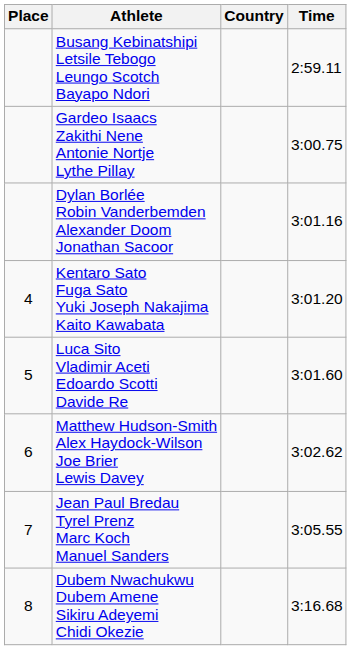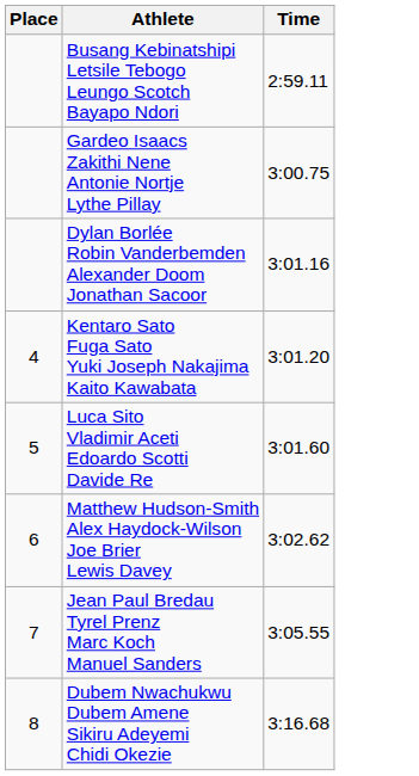- column: Country
